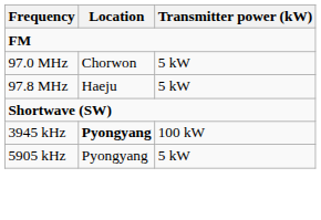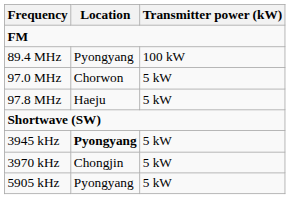+ row: 89.4 MHz | Pyongyang | 100 kW
3945 kHz | Transmitter power (kW): 100 kW -> 5 kW
+ row: 3970 kHz | Chongjin | 5 kW
